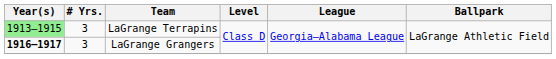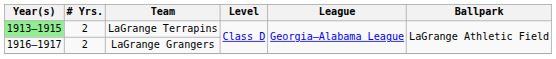LaGrange Terrapins | # Yrs.: 3 -> 2
LaGrange Grangers | Year(s): bold -> normal
LaGrange Grangers | # Yrs.: 3 -> 2
